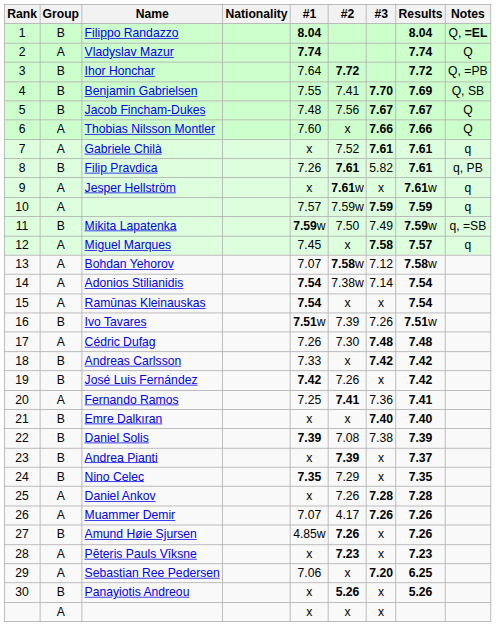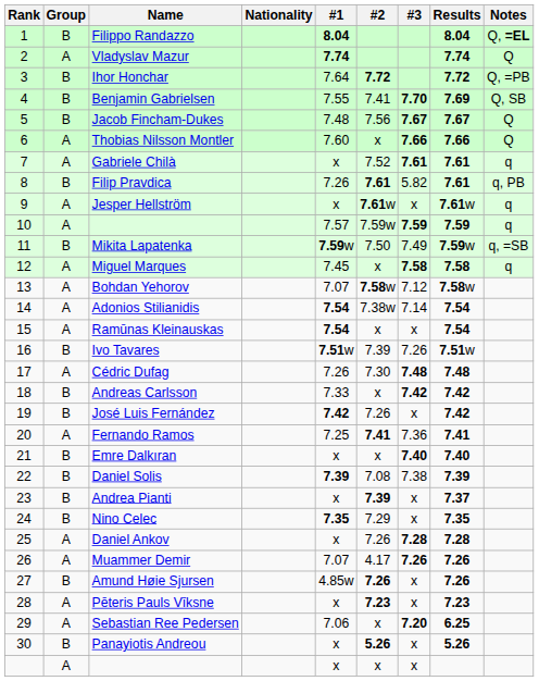Miguel Marques | Results: 7.57 -> 7.58
